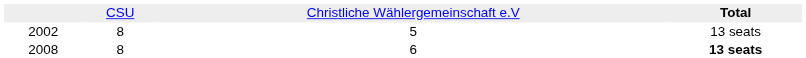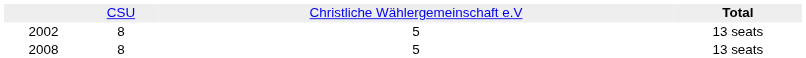2008 | column 3: 6 -> 5
2008 | column 4: bold -> normal
